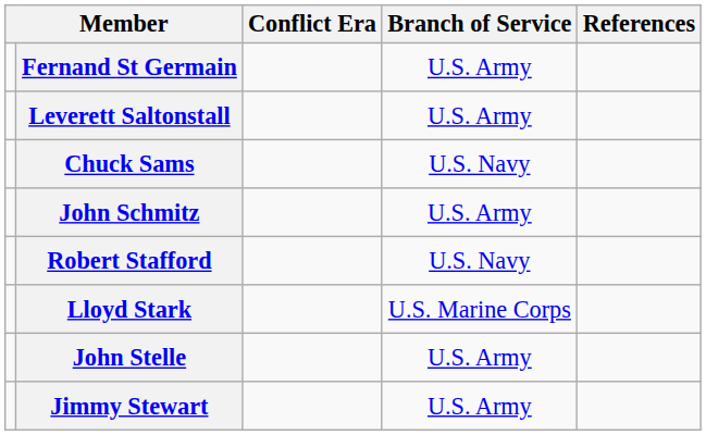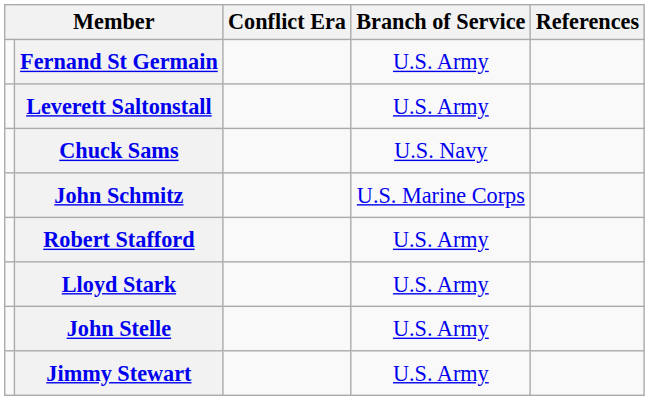John Schmitz | Branch of Service: U.S. Army -> U.S. Marine Corps
Robert Stafford | Branch of Service: U.S. Navy -> U.S. Army
Lloyd Stark | Branch of Service: U.S. Marine Corps -> U.S. Army
